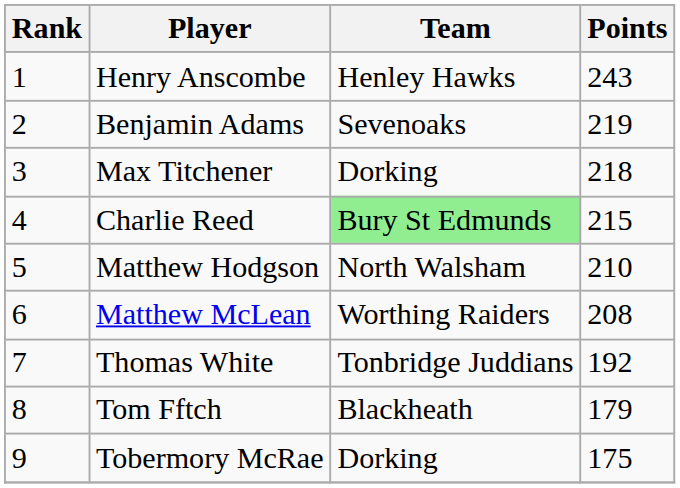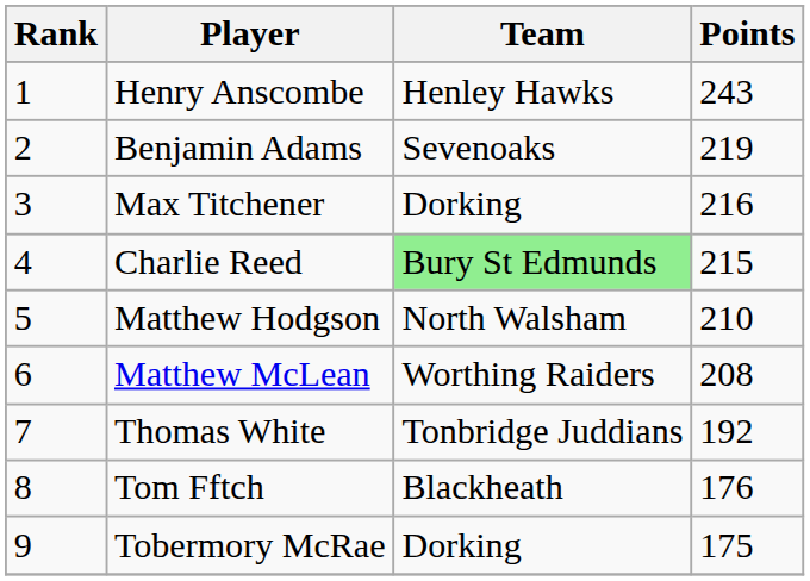Max Titchener | Points: 218 -> 216
Tom Fftch | Points: 179 -> 176
